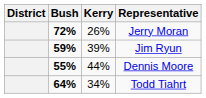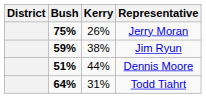Jerry Moran | Bush: 72% -> 75%
Jim Ryun | Kerry: 39% -> 38%
Dennis Moore | Bush: 55% -> 51%
Todd Tiahrt | Kerry: 34% -> 31%
